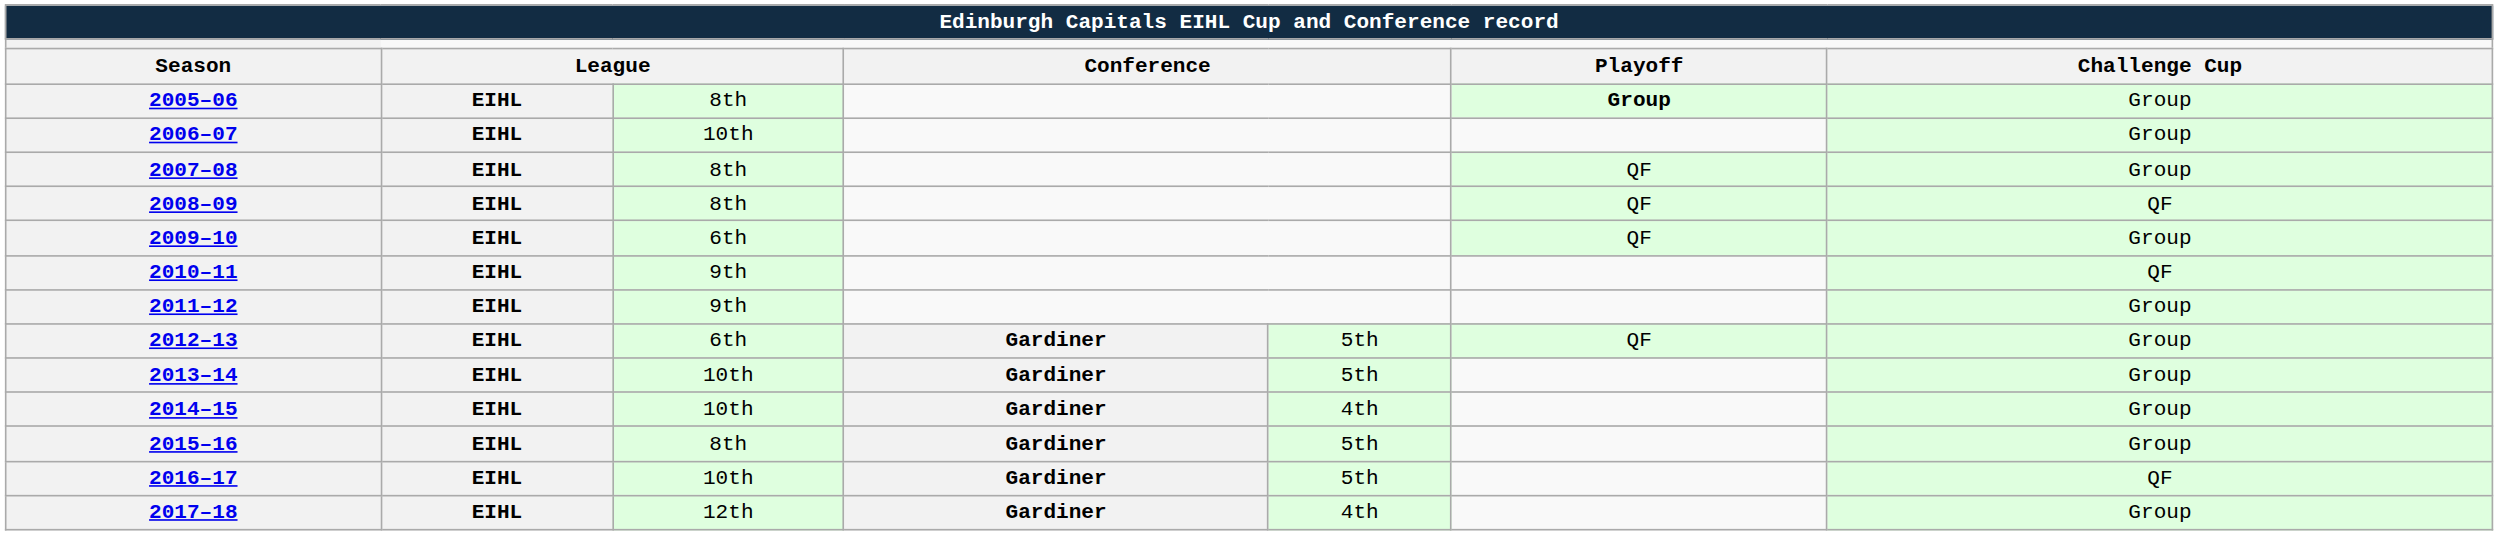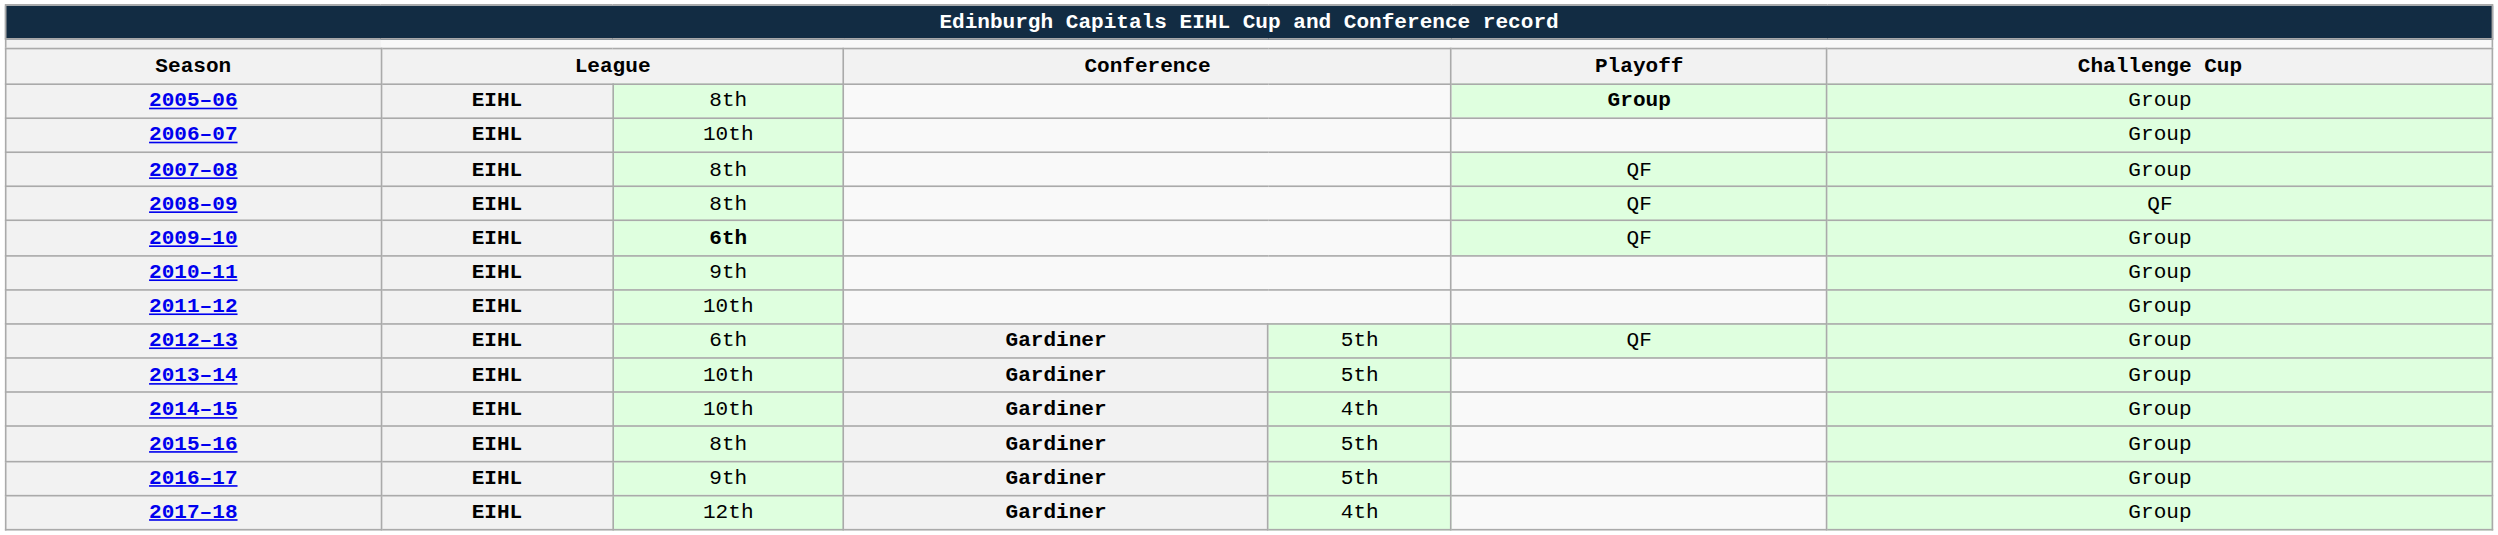2009–10 | column 3: normal -> bold
2010–11 | column 7: QF -> Group
2011–12 | column 3: 9th -> 10th
2016–17 | column 3: 10th -> 9th
2016–17 | column 7: QF -> Group
